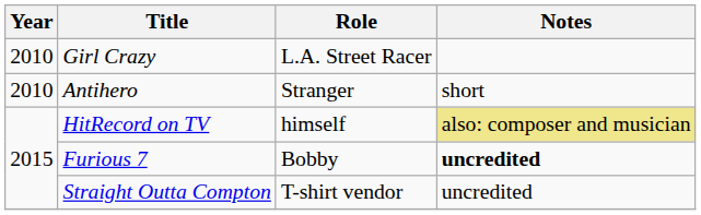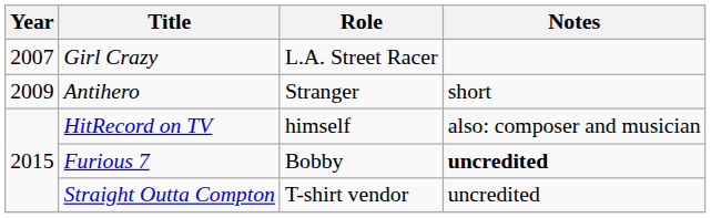Girl Crazy | Year: 2010 -> 2007
Antihero | Year: 2010 -> 2009
HitRecord on TV | Notes: khaki background -> no background
